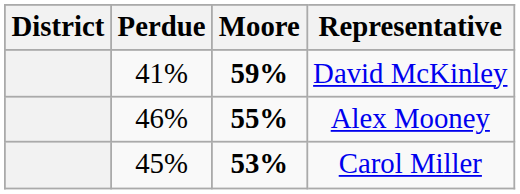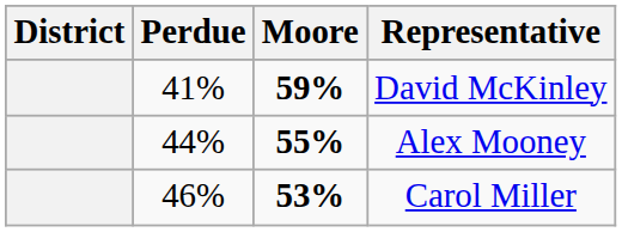Alex Mooney | Perdue: 46% -> 44%
Carol Miller | Perdue: 45% -> 46%
